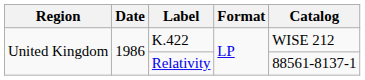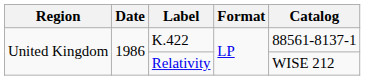K.422 | Catalog: WISE 212 -> 88561-8137-1
Relativity | Catalog: 88561-8137-1 -> WISE 212
